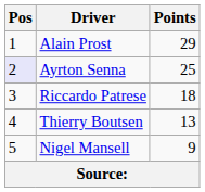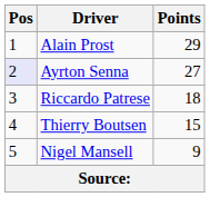Ayrton Senna | Points: 25 -> 27
Thierry Boutsen | Points: 13 -> 15
